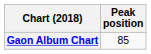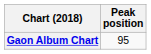Gaon Album Chart | Peak position: 85 -> 95
